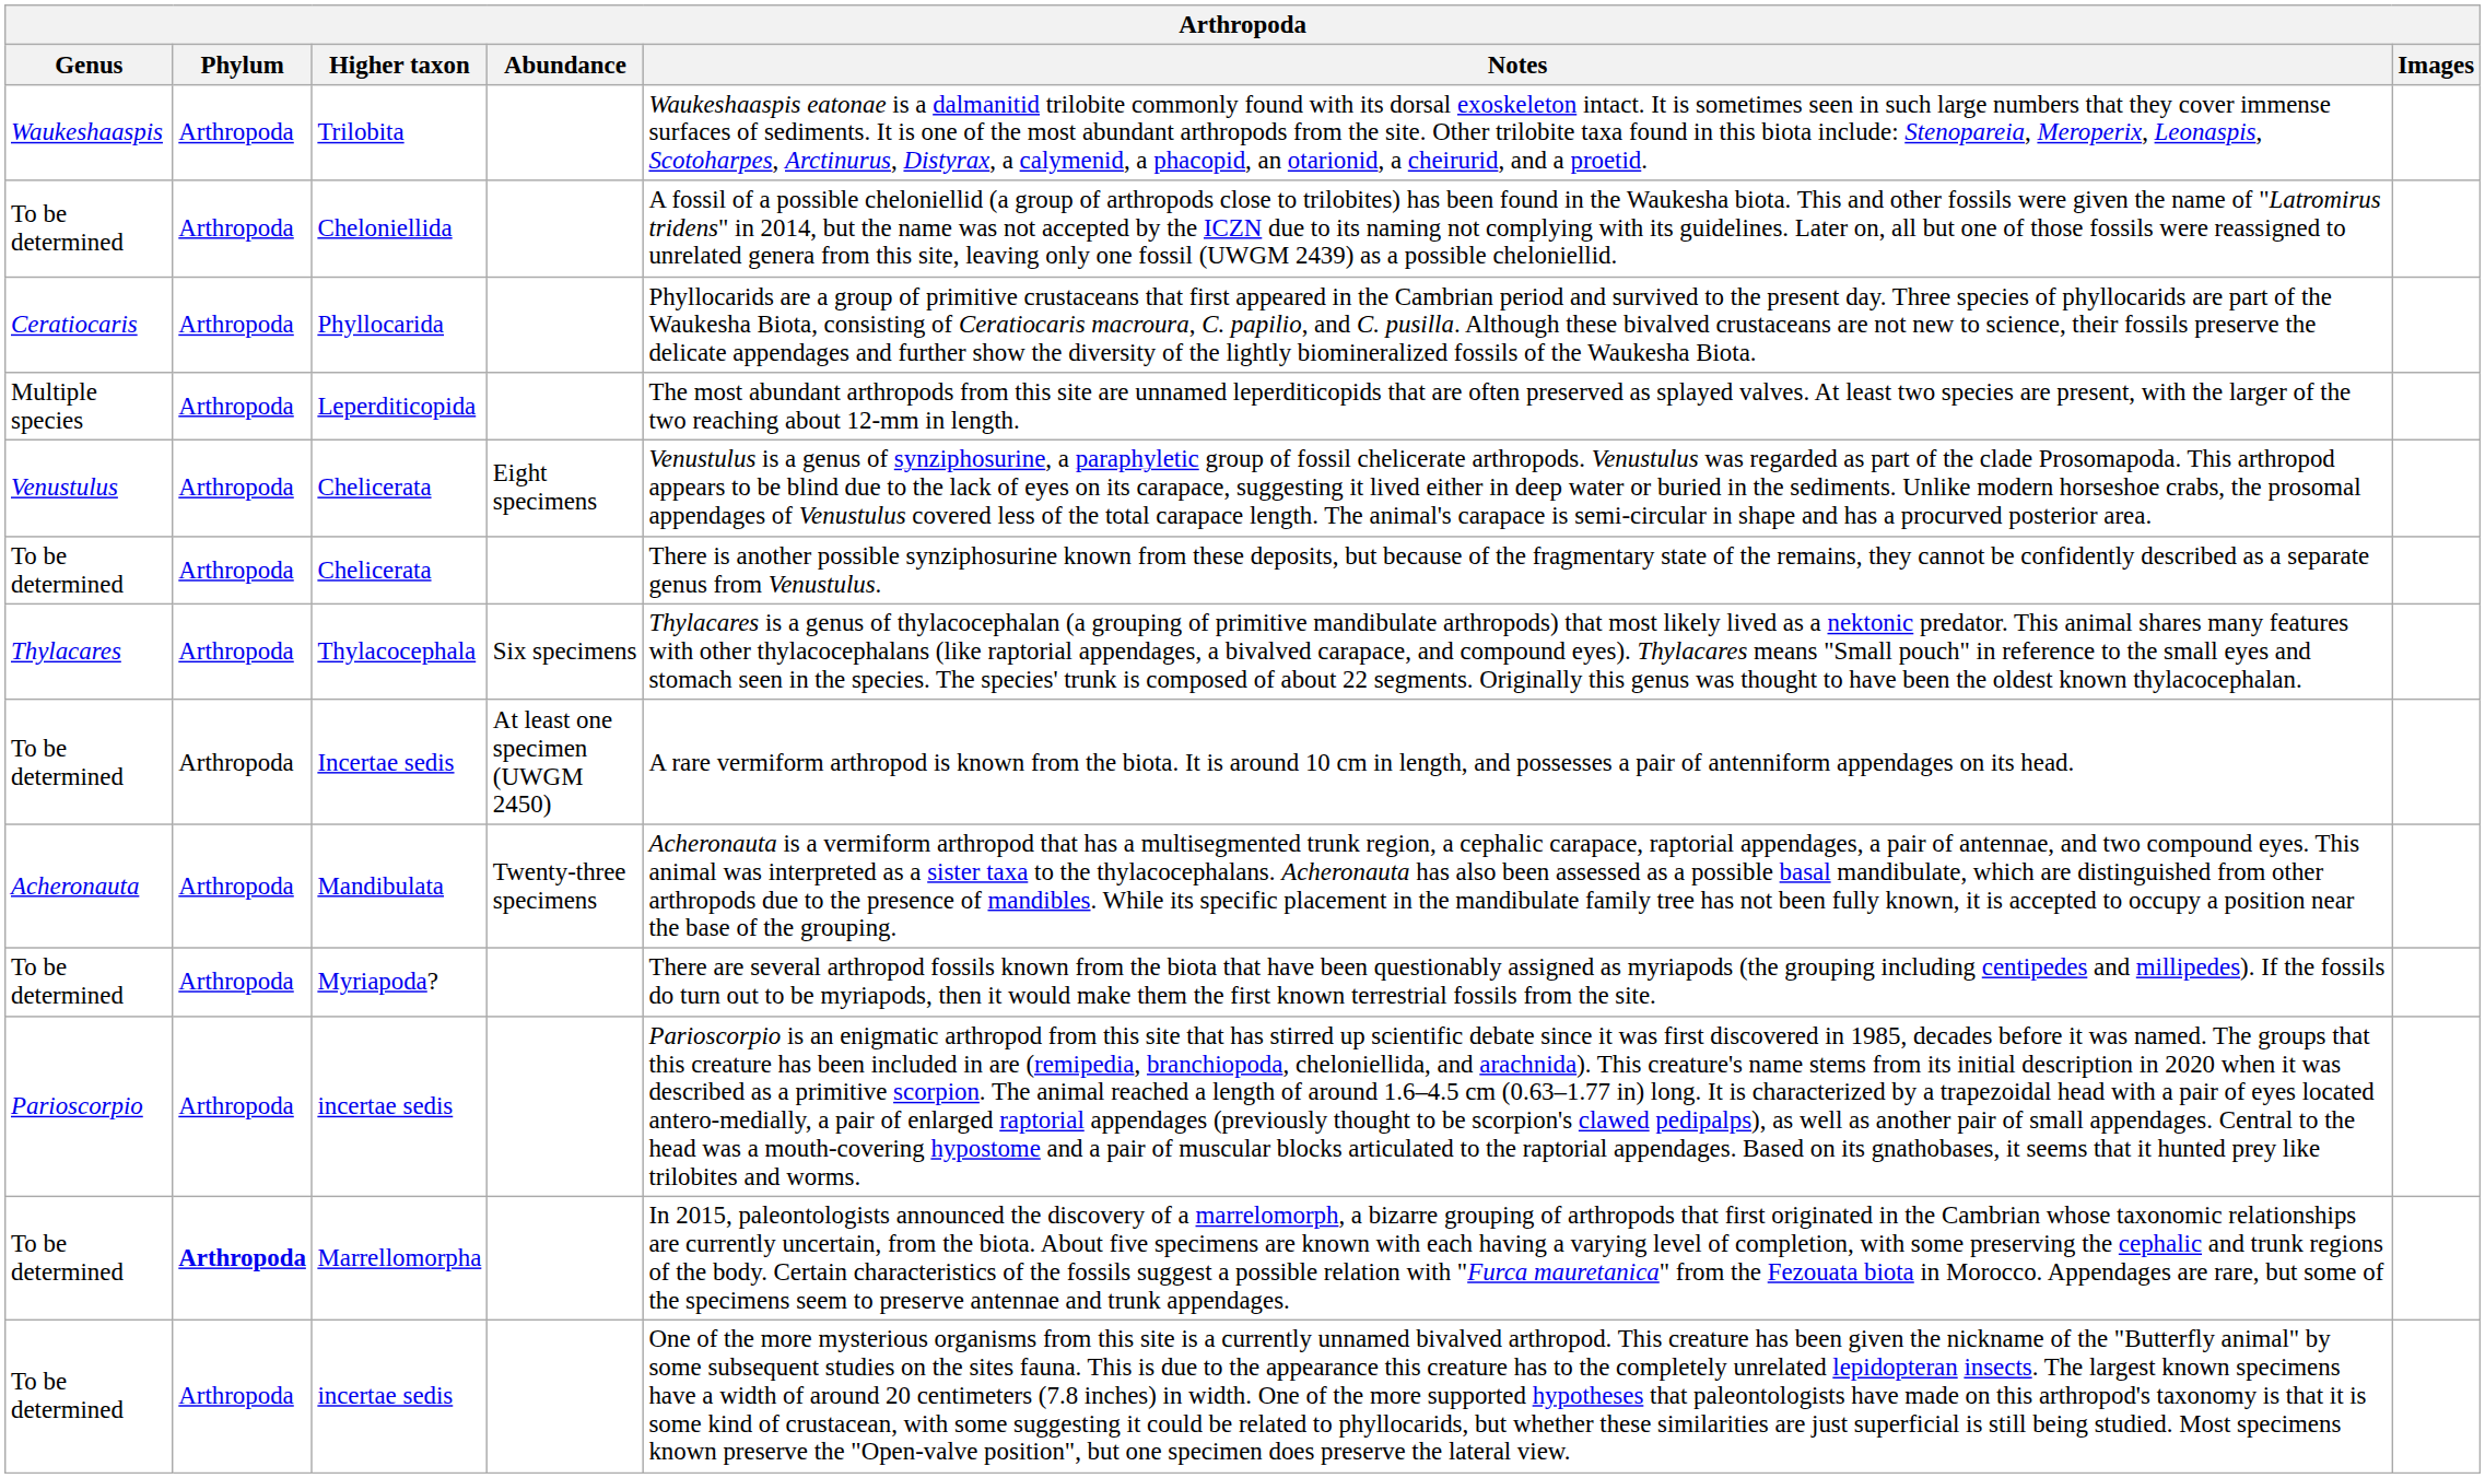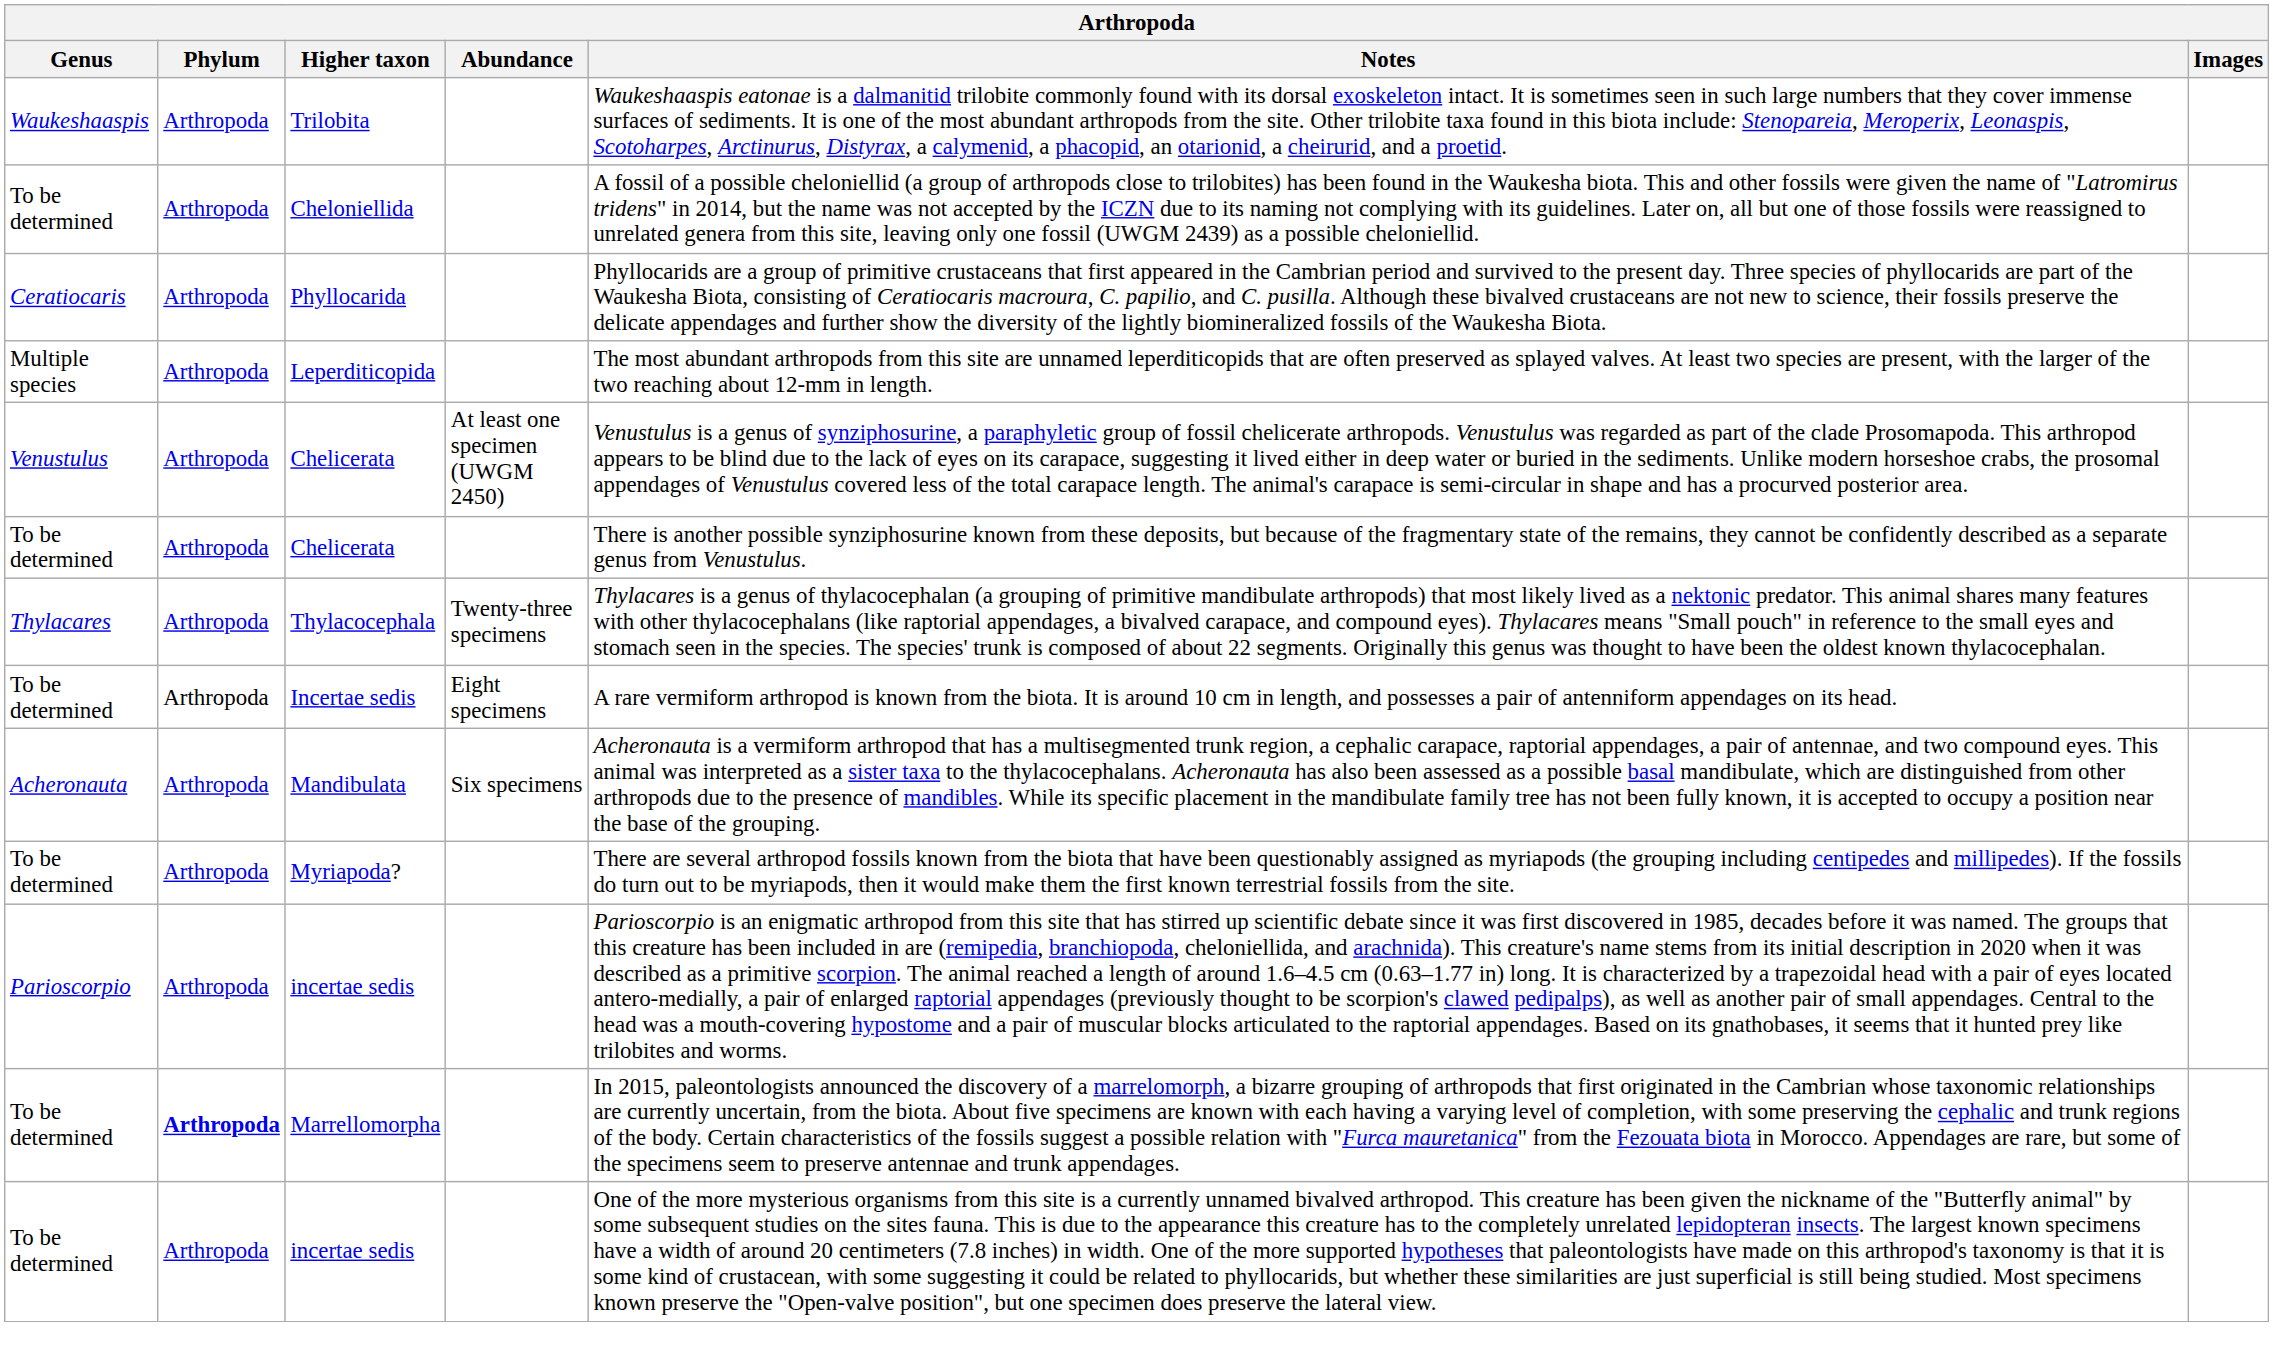Venustulus / Chelicerata | Abundance: Eight specimens -> At least one specimen (UWGM 2450)
Thylacocephala | Abundance: Six specimens -> Twenty-three specimens
Incertae sedis | Abundance: At least one specimen (UWGM 2450) -> Eight specimens
Mandibulata | Abundance: Twenty-three specimens -> Six specimens
